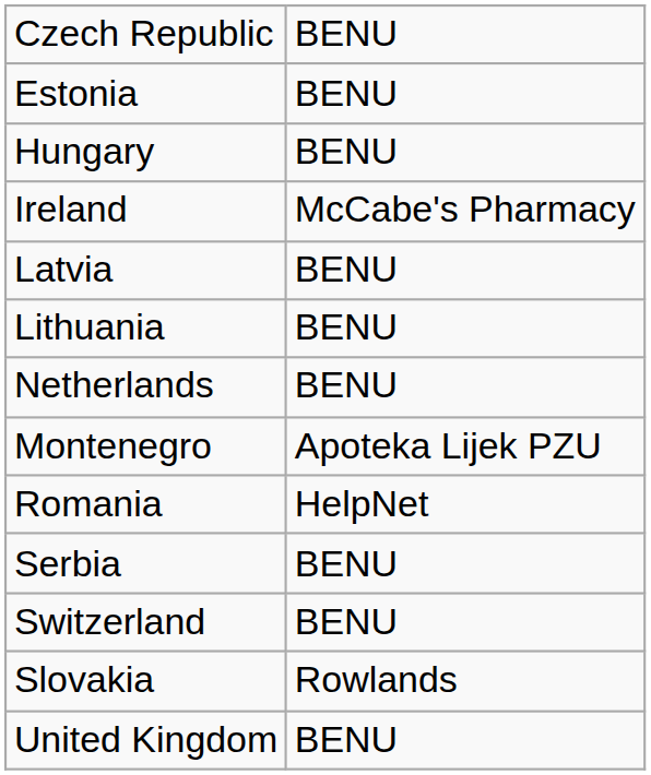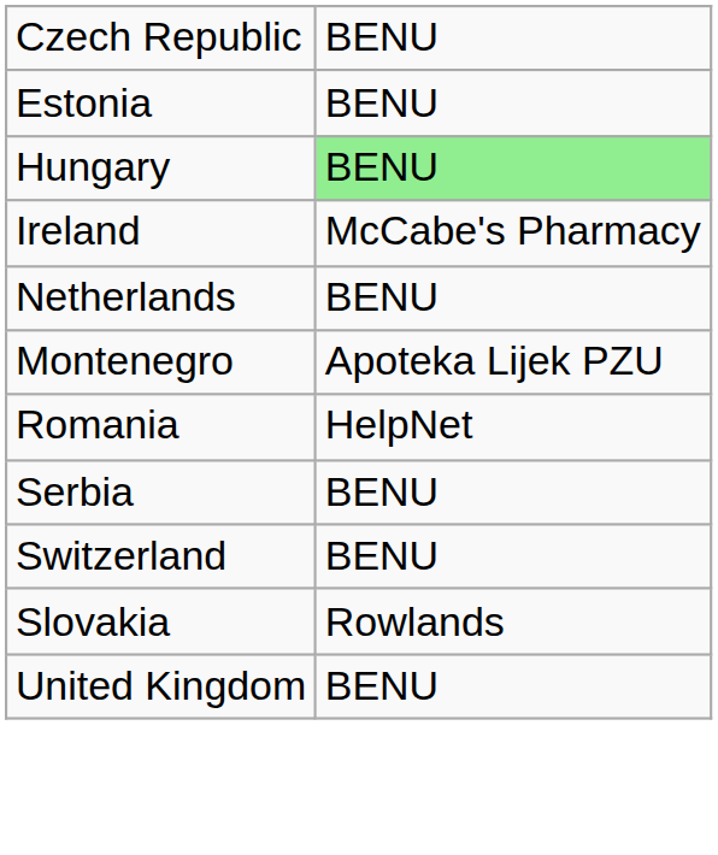Hungary | column 2: no background -> lightgreen background
- row: Latvia | BENU
- row: Lithuania | BENU
